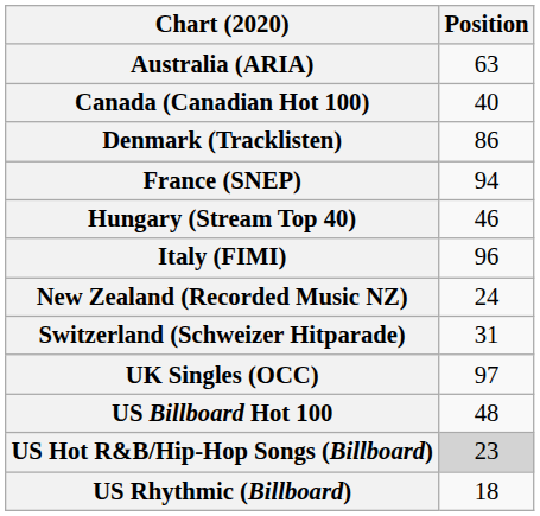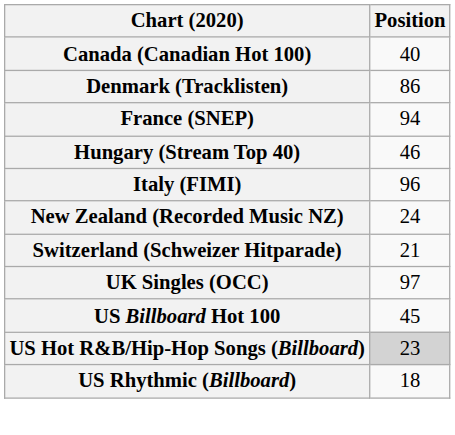- row: Australia (ARIA) | 63
Switzerland (Schweizer Hitparade) | Position: 31 -> 21
US Billboard Hot 100 | Position: 48 -> 45
